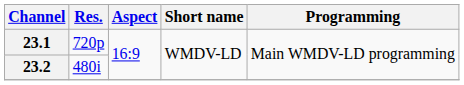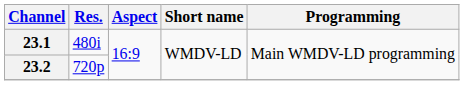23.1 | Res.: 720p -> 480i
23.2 | Res.: 480i -> 720p
